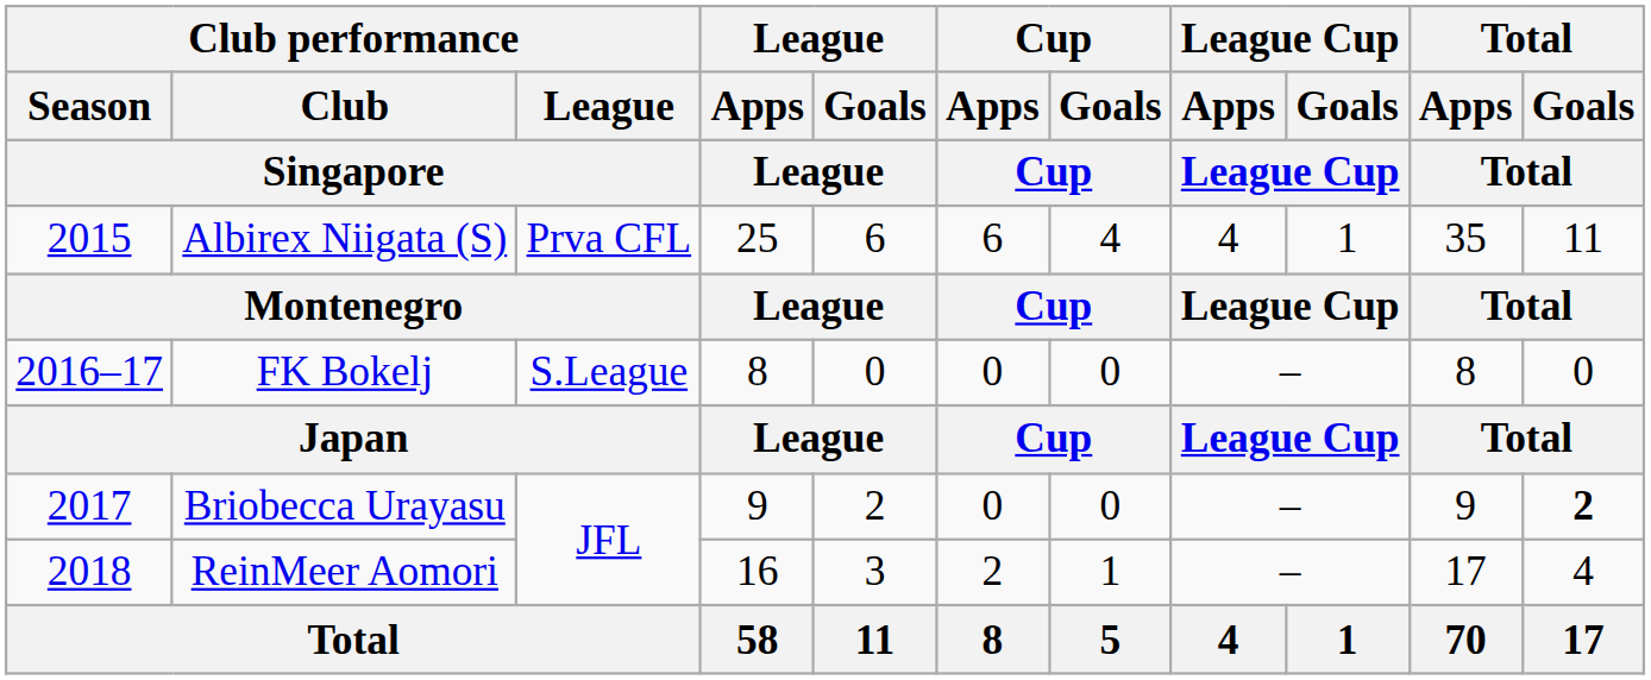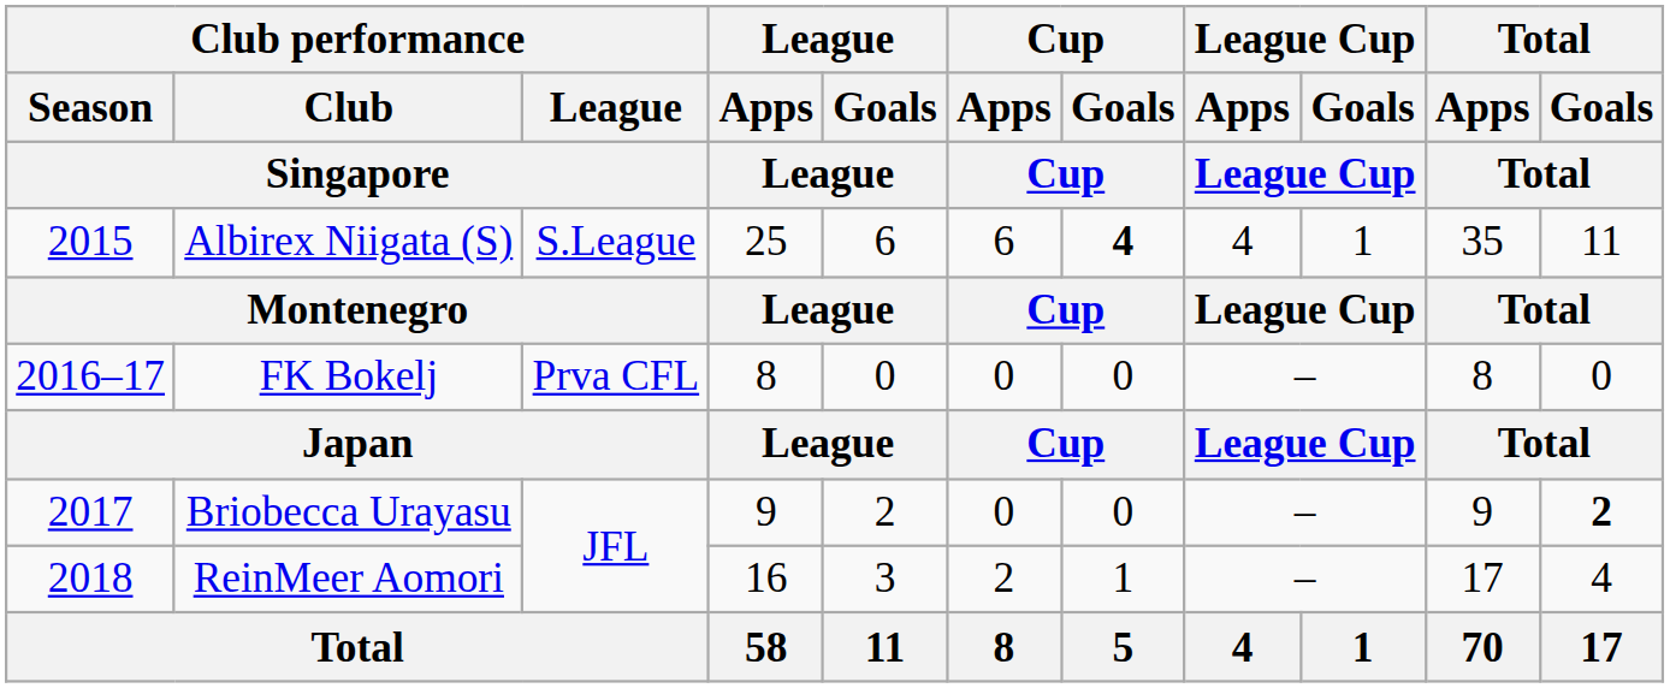Albirex Niigata (S) | Club performance / League / Singapore: Prva CFL -> S.League
Albirex Niigata (S) | Cup / Goals / Cup: normal -> bold
FK Bokelj | Club performance / League / Singapore: S.League -> Prva CFL
